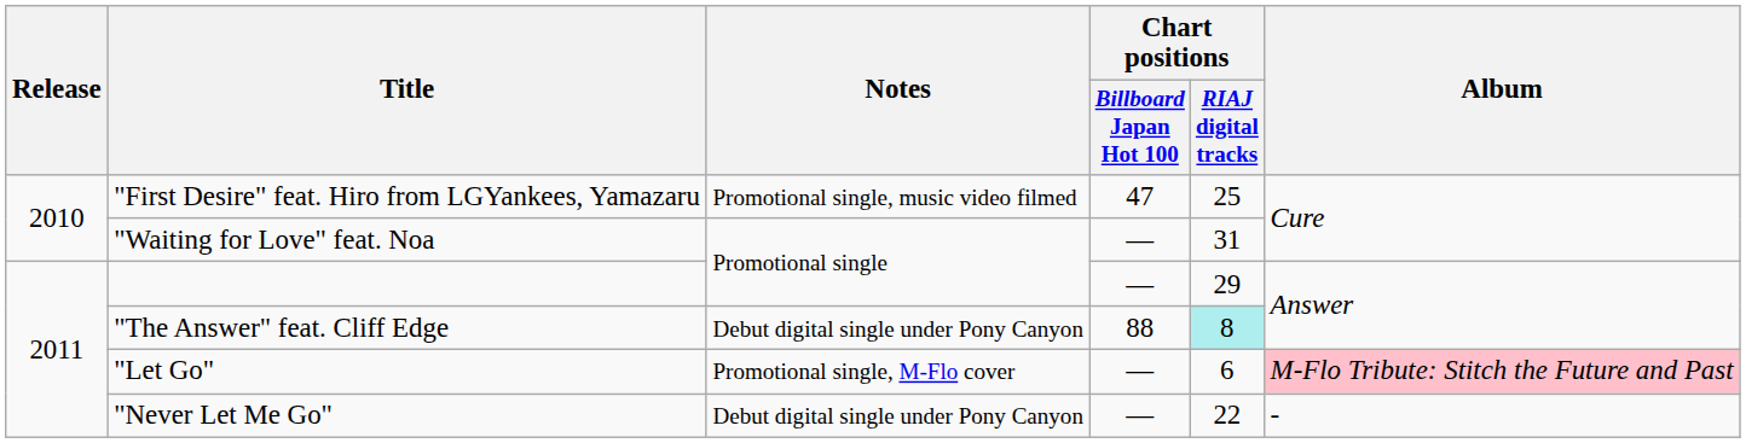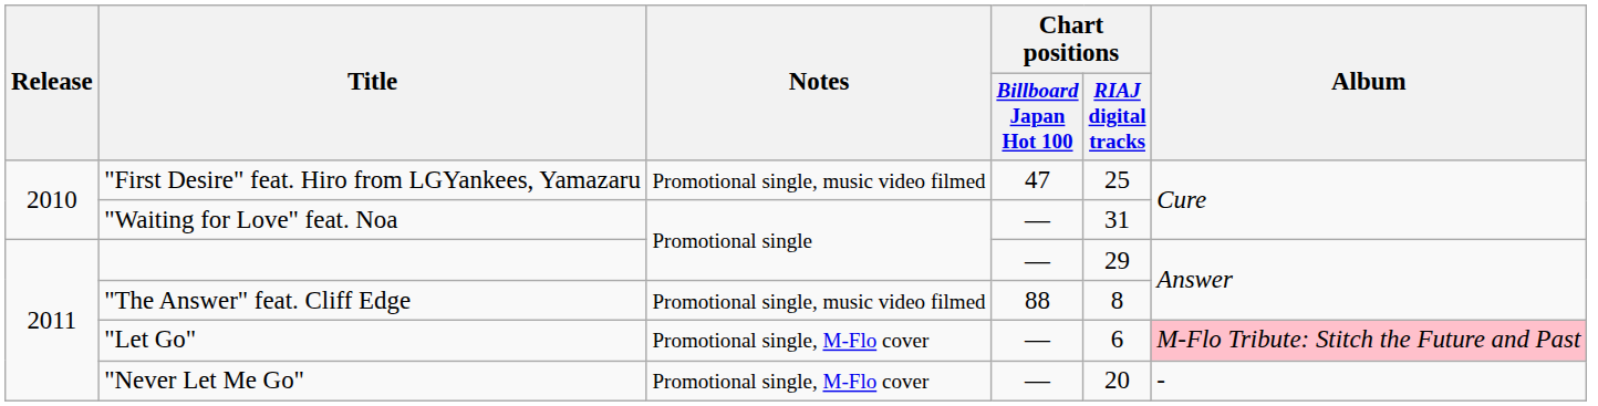"The Answer" feat. Cliff Edge | Notes: Debut digital single under Pony Canyon -> Promotional single, music video filmed
"The Answer" feat. Cliff Edge | Chart positions / RIAJ digital tracks: paleturquoise background -> no background
"Never Let Me Go" | Notes: Debut digital single under Pony Canyon -> Promotional single, M-Flo cover
"Never Let Me Go" | Chart positions / RIAJ digital tracks: 22 -> 20
